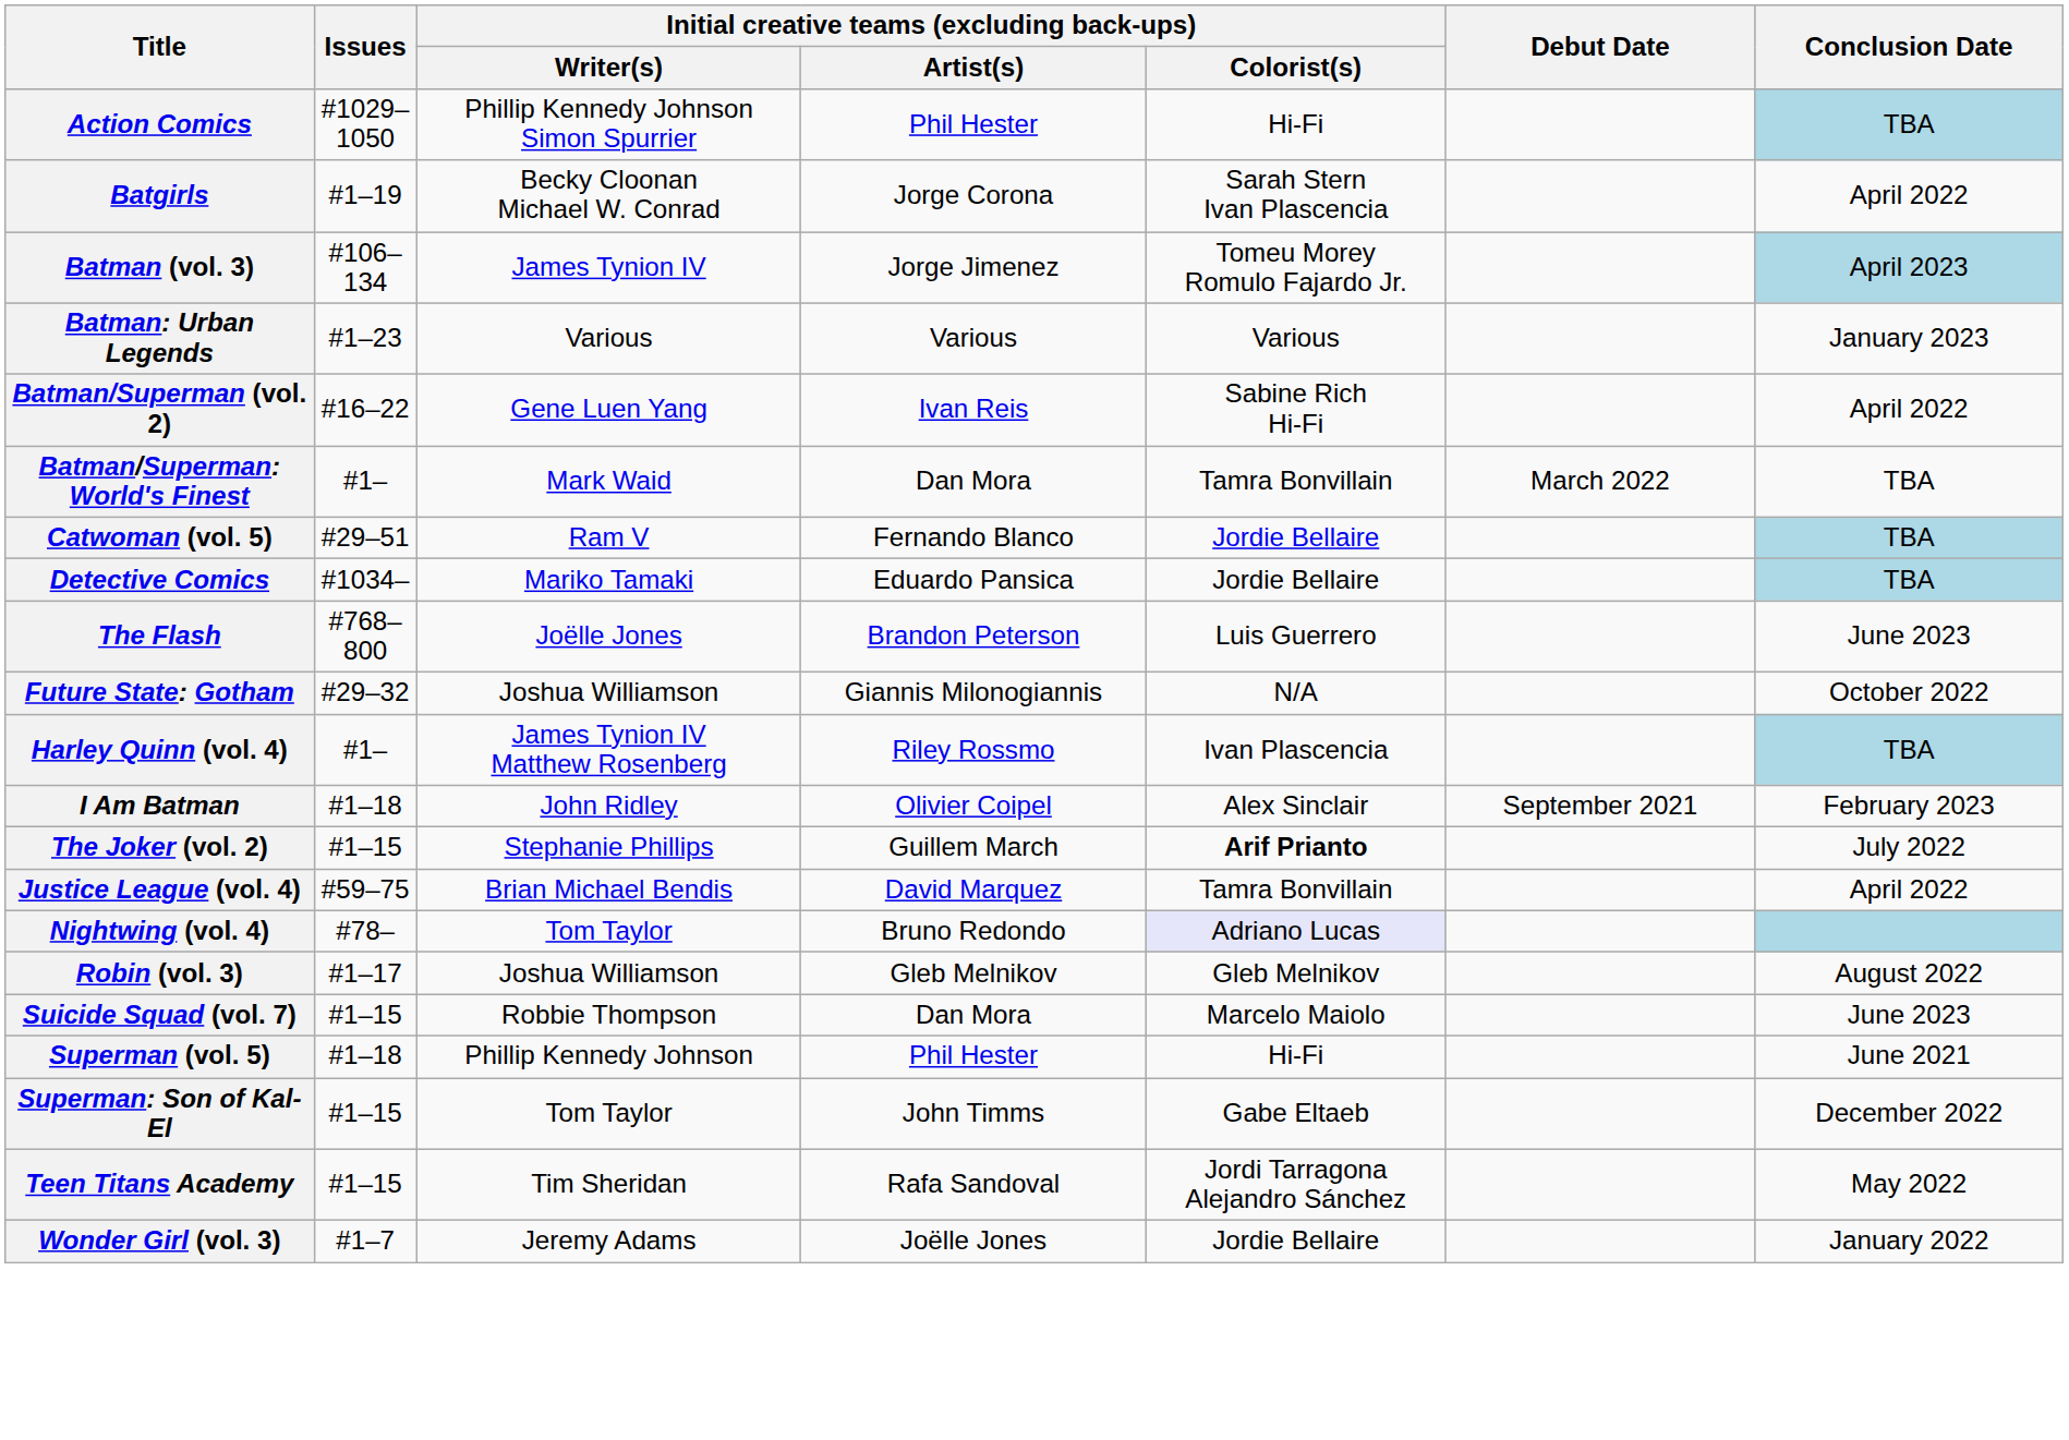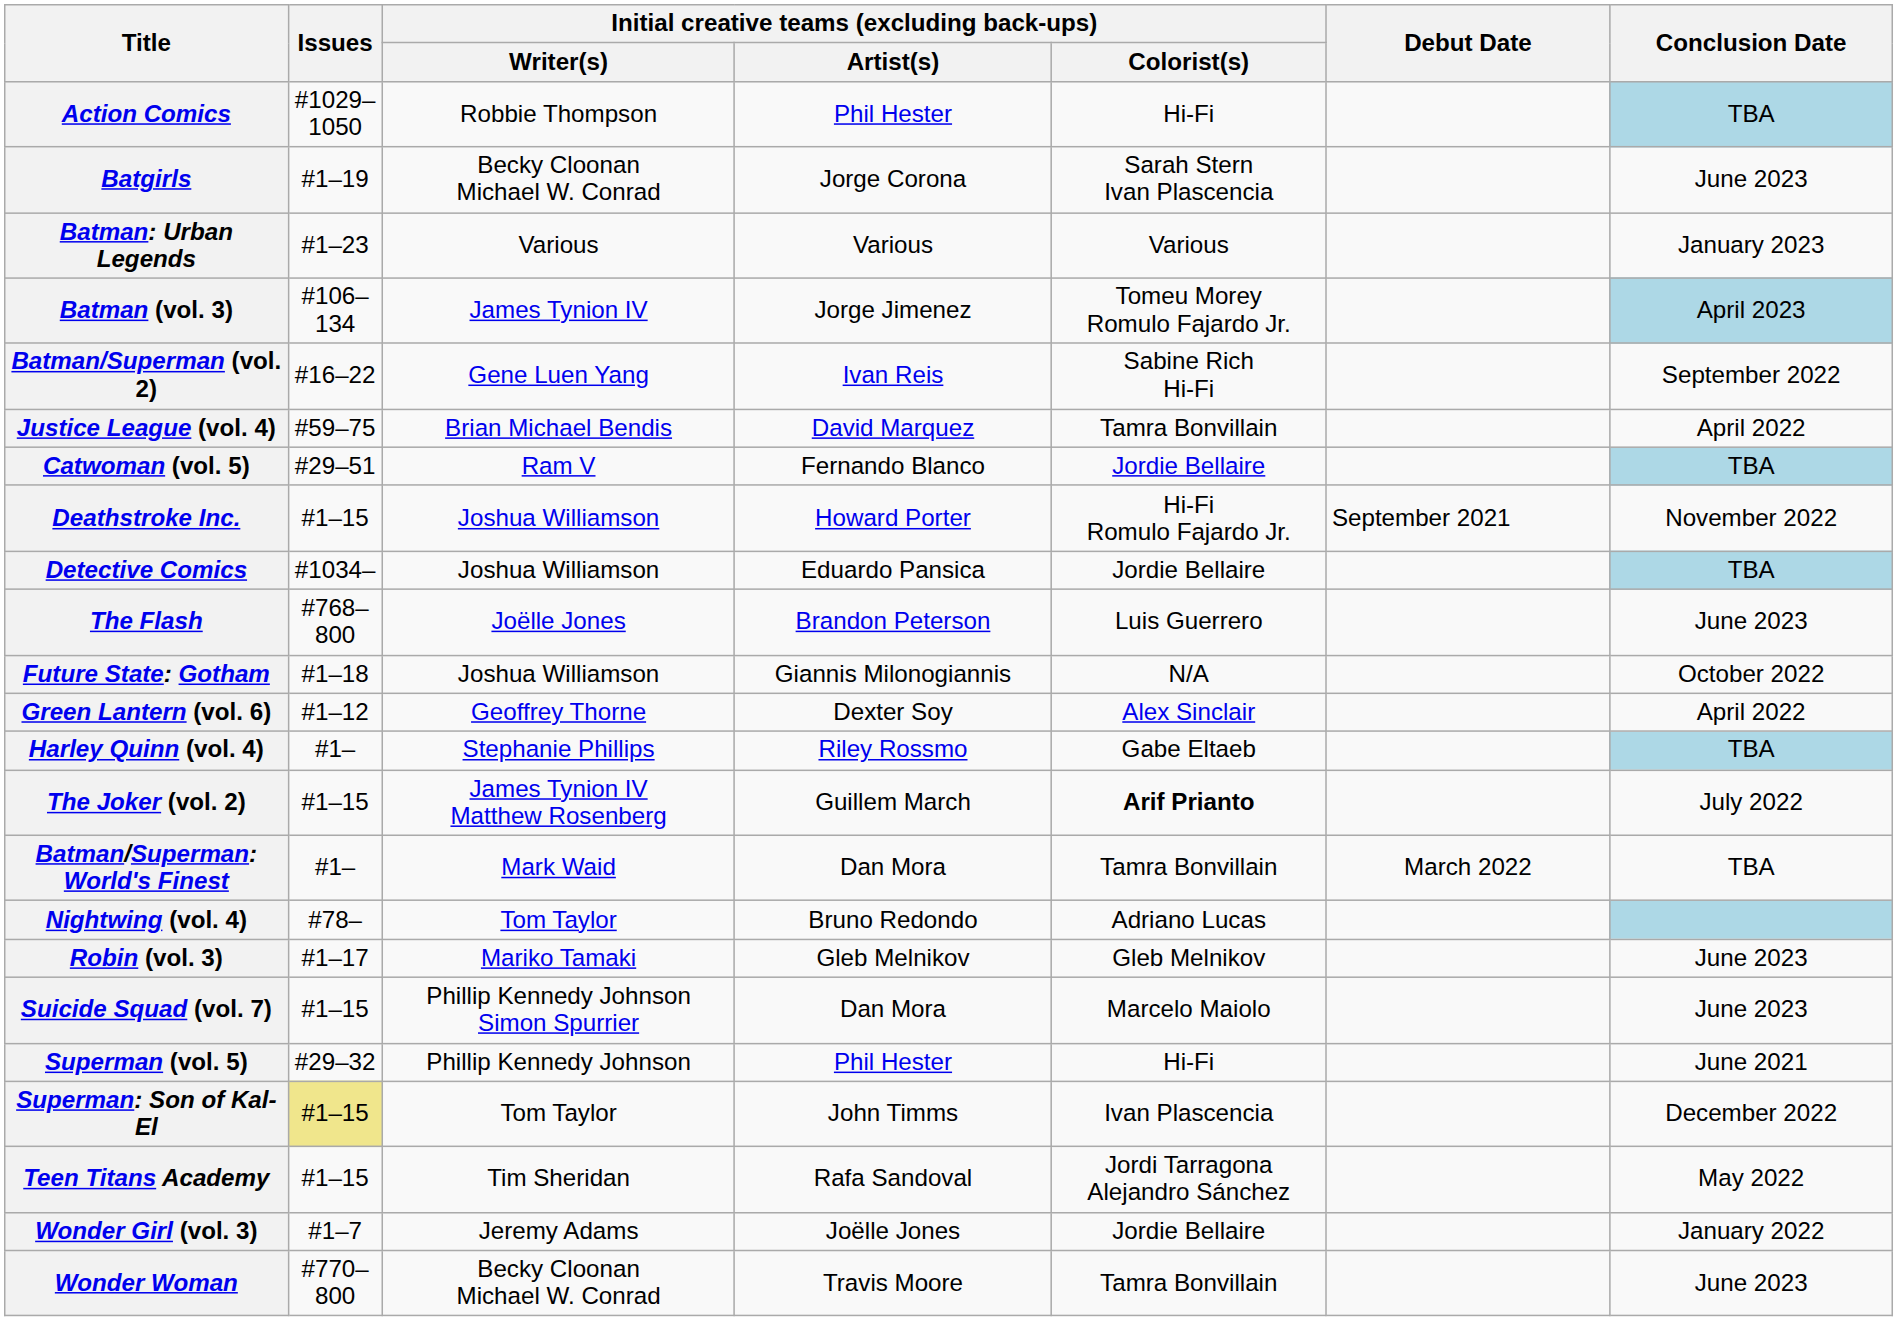Action Comics | Initial creative teams (excluding back-ups) / Writer(s): Phillip Kennedy Johnson Simon Spurrier -> Robbie Thompson
Batgirls | Conclusion Date: April 2022 -> June 2023
rows swapped: Batman (vol. 3) <-> Batman: Urban Legends
Batman/Superman (vol. 2) | Conclusion Date: April 2022 -> September 2022
rows swapped: Batman/Superman: World's Finest <-> Justice League (vol. 4)
+ row: Deathstroke Inc. | #1–15 | Joshua Williamson | Howard Porter | Hi-Fi Romulo Fajardo Jr. | September 2021 | November 2022
Detective Comics | Initial creative teams (excluding back-ups) / Writer(s): Mariko Tamaki -> Joshua Williamson
Future State: Gotham | Issues: #29–32 -> #1–18
+ row: Green Lantern (vol. 6) | #1–12 | Geoffrey Thorne | Dexter Soy | Alex Sinclair | April 2022
Harley Quinn (vol. 4) | Initial creative teams (excluding back-ups) / Writer(s): James Tynion IV Matthew Rosenberg -> Stephanie Phillips
Harley Quinn (vol. 4) | Initial creative teams (excluding back-ups) / Colorist(s): Ivan Plascencia -> Gabe Eltaeb
- row: I Am Batman | #1–18 | John Ridley | Olivier Coipel | Alex Sinclair | September 2021 | February 2023
The Joker (vol. 2) | Initial creative teams (excluding back-ups) / Writer(s): Stephanie Phillips -> James Tynion IV Matthew Rosenberg
Nightwing (vol. 4) | Initial creative teams (excluding back-ups) / Colorist(s): lavender background -> no background
Robin (vol. 3) | Initial creative teams (excluding back-ups) / Writer(s): Joshua Williamson -> Mariko Tamaki
Robin (vol. 3) | Conclusion Date: August 2022 -> June 2023
Suicide Squad (vol. 7) | Initial creative teams (excluding back-ups) / Writer(s): Robbie Thompson -> Phillip Kennedy Johnson Simon Spurrier
Superman (vol. 5) | Issues: #1–18 -> #29–32
Superman: Son of Kal-El | Issues: no background -> khaki background
Superman: Son of Kal-El | Initial creative teams (excluding back-ups) / Colorist(s): Gabe Eltaeb -> Ivan Plascencia
+ row: Wonder Woman | #770–800 | Becky Cloonan Michael W. Conrad | Travis Moore | Tamra Bonvillain | June 2023
